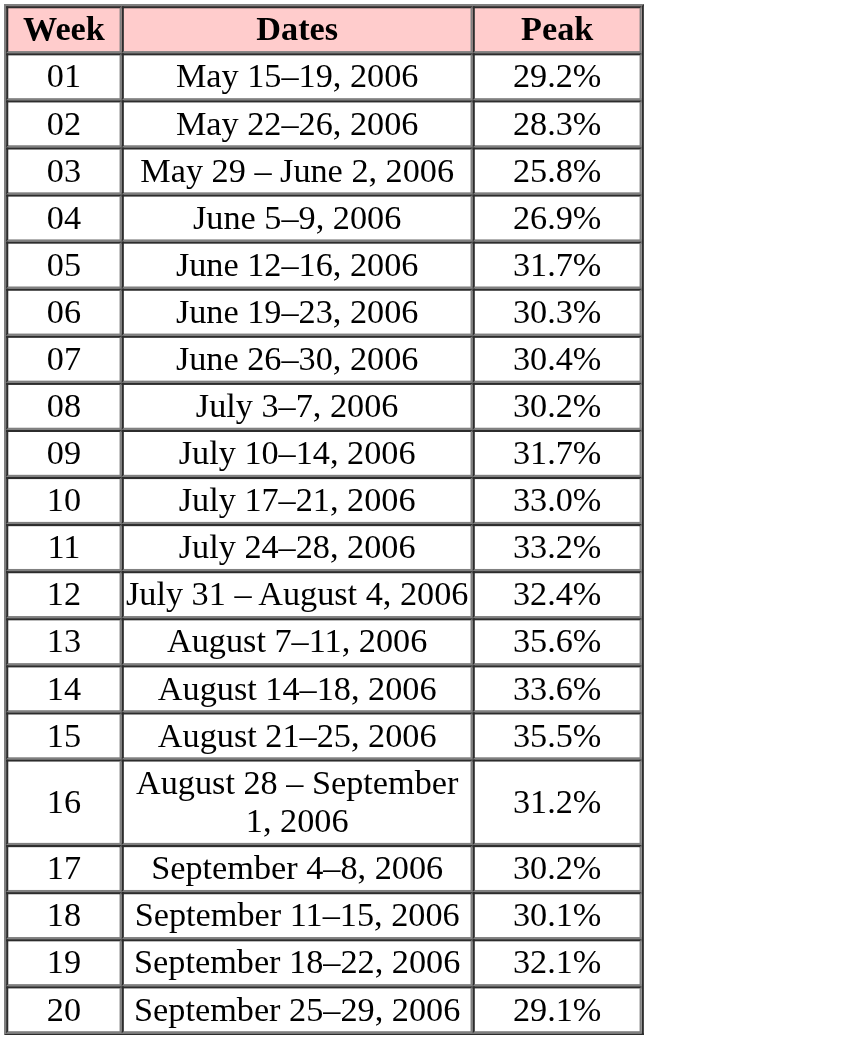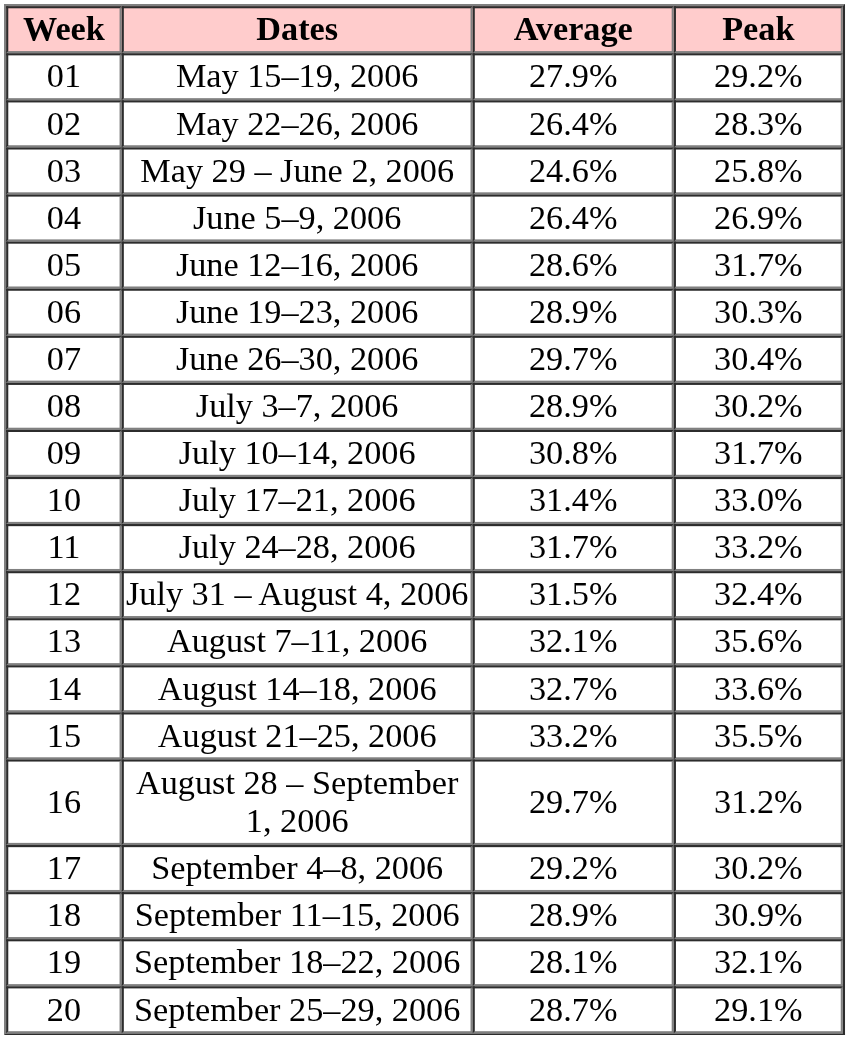+ column: Average | 27.9% | 26.4% | 24.6% | 26.4% | 28.6% | 28.9% | 29.7% | 28.9% | 30.8% | 31.4% | 31.7% | 31.5% | 32.1% | 32.7% | 33.2% | 29.7% | 29.2% | 28.9% | 28.1% | 28.7%
September 11–15, 2006 | Peak: 30.1% -> 30.9%
